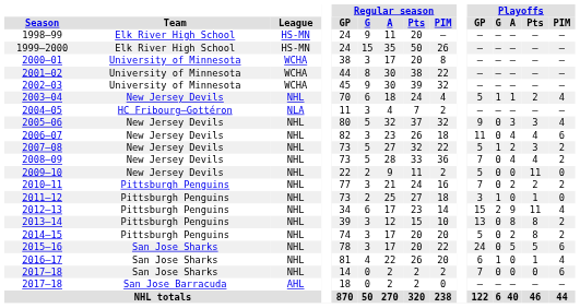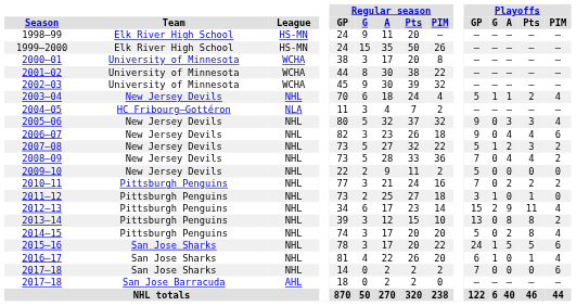2006–07 | Playoffs / GP: 11 -> 9
2009–10 | Playoffs / Pts: 11 -> 0
2014–15 | Playoffs / PIM: 2 -> 4
2015–16 | Playoffs / G: 0 -> 1
